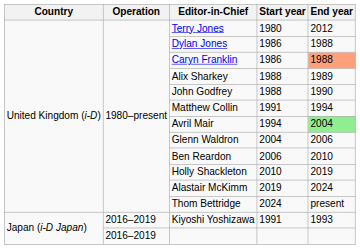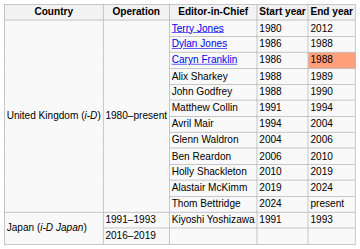Avril Mair | End year: lightgreen background -> no background
Kiyoshi Yoshizawa | Operation: 2016–2019 -> 1991–1993
